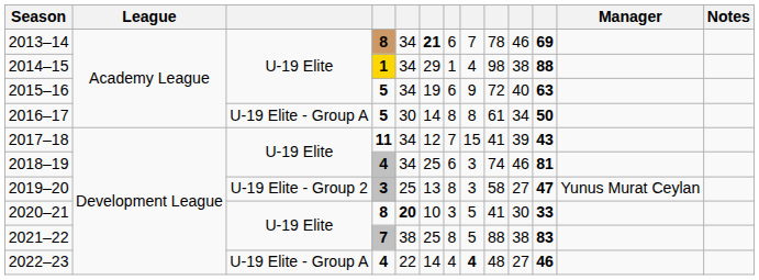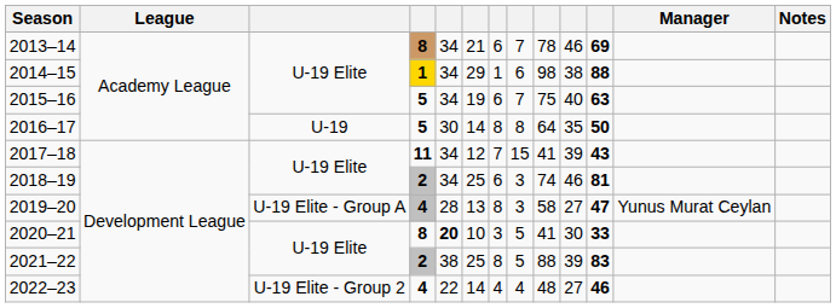2013–14 | column 6: bold -> normal
2014–15 | column 8: 4 -> 6
2015–16 | column 8: 9 -> 7
2015–16 | column 9: 72 -> 75
2016–17 | column 3: U-19 Elite - Group A -> U-19
2016–17 | column 9: 61 -> 64
2016–17 | column 10: 34 -> 35
2018–19 | column 4: 4 -> 2
2019–20 | column 3: U-19 Elite - Group 2 -> U-19 Elite - Group A
2019–20 | column 4: 3 -> 4
2019–20 | column 5: 25 -> 28
2021–22 | column 4: 7 -> 2
2021–22 | column 10: 38 -> 39
2022–23 | column 3: U-19 Elite - Group A -> U-19 Elite - Group 2
2022–23 | column 8: bold -> normal
